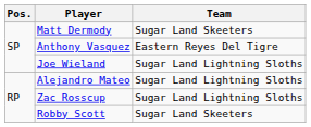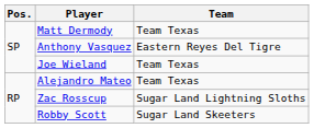Matt Dermody | Team: Sugar Land Skeeters -> Team Texas
Joe Wieland | Team: Sugar Land Lightning Sloths -> Team Texas
Alejandro Mateo | Team: Sugar Land Lightning Sloths -> Team Texas
